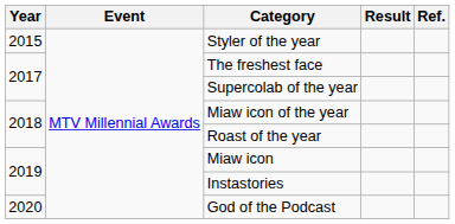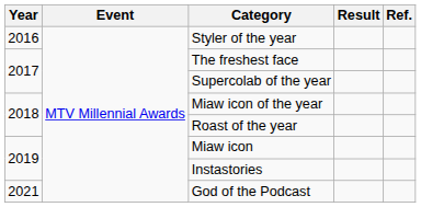Styler of the year | Year: 2015 -> 2016
God of the Podcast | Year: 2020 -> 2021
